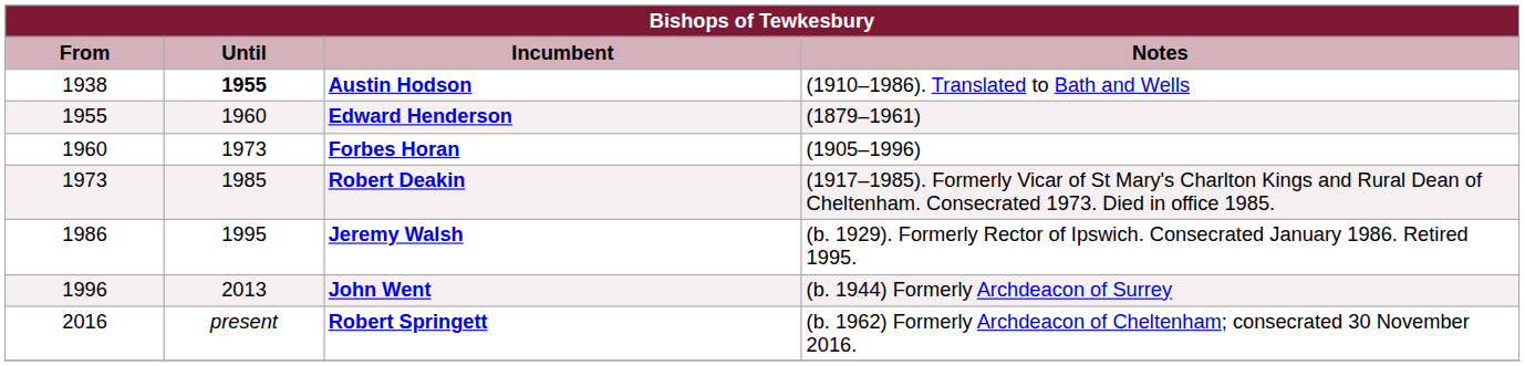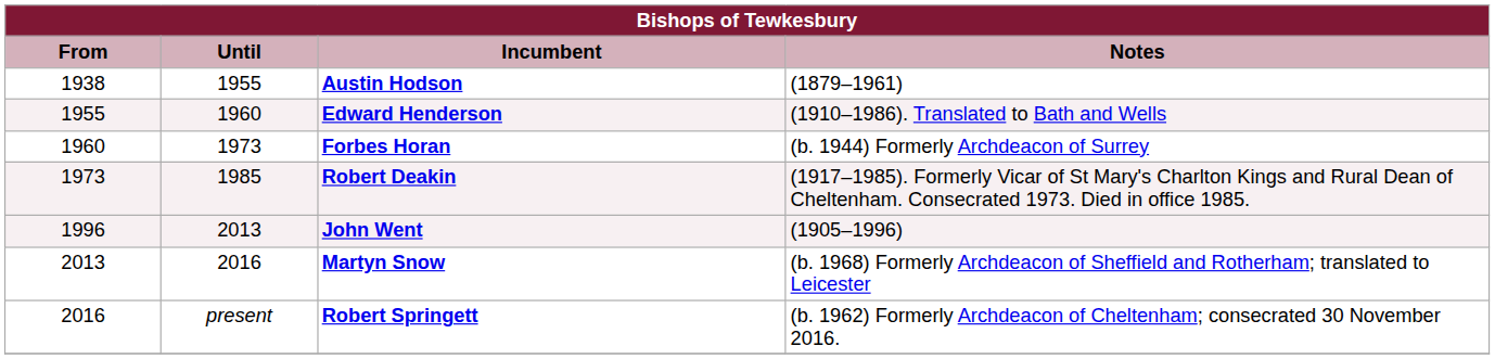Austin Hodson | Until: bold -> normal
Austin Hodson | Notes: (1910–1986). Translated to Bath and Wells -> (1879–1961)
Edward Henderson | Notes: (1879–1961) -> (1910–1986). Translated to Bath and Wells
Forbes Horan | Notes: (1905–1996) -> (b. 1944) Formerly Archdeacon of Surrey
- row: 1986 | 1995 | Jeremy Walsh | (b. 1929). Formerly Rector of Ipswich. Consecrated January 1986. Retired 1995.
John Went | Notes: (b. 1944) Formerly Archdeacon of Surrey -> (1905–1996)
+ row: 2013 | 2016 | Martyn Snow | (b. 1968) Formerly Archdeacon of Sheffield and Rotherham; translated to Leicester
